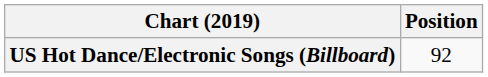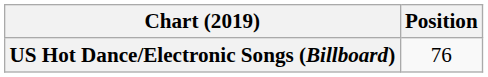US Hot Dance/Electronic Songs (Billboard) | Position: 92 -> 76
